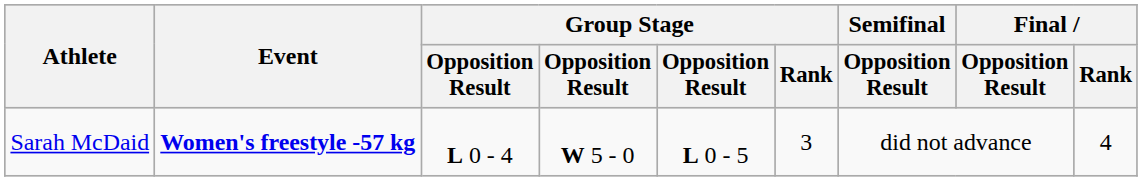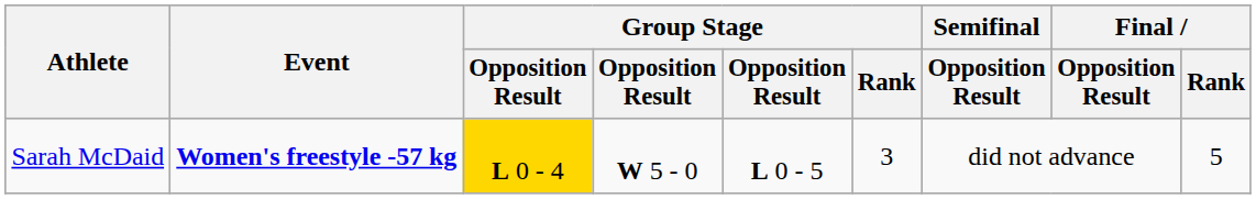Sarah McDaid | column 3: no background -> gold background
Sarah McDaid | Final / Rank: 4 -> 5
